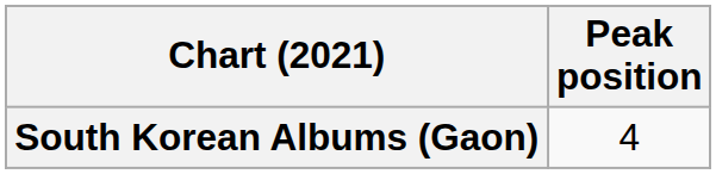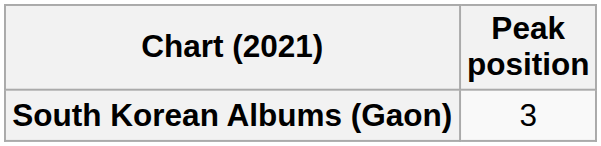South Korean Albums (Gaon) | Peak position: 4 -> 3
